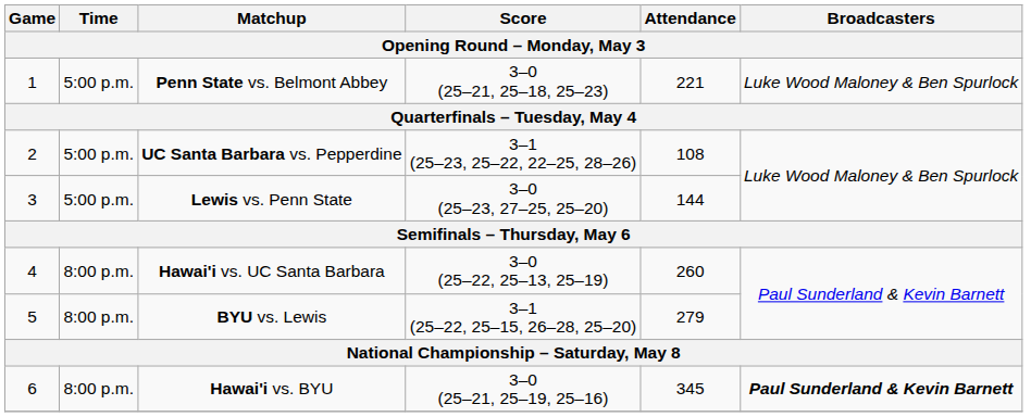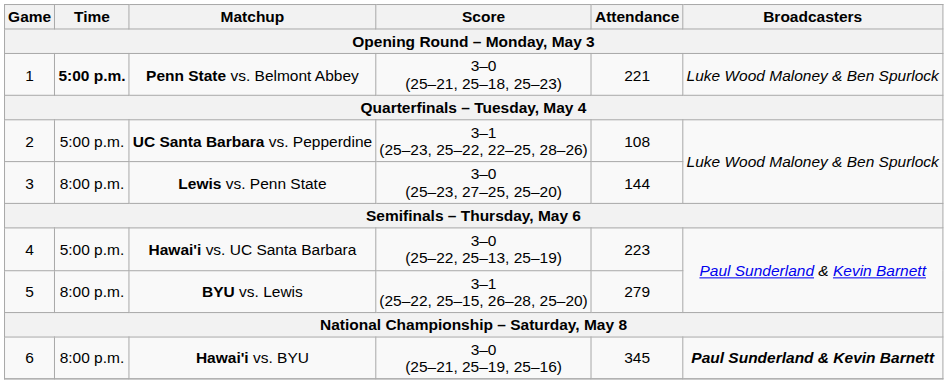Penn State vs. Belmont Abbey | Time: normal -> bold
Lewis vs. Penn State | Time: 5:00 p.m. -> 8:00 p.m.
Hawai'i vs. UC Santa Barbara | Time: 8:00 p.m. -> 5:00 p.m.
Hawai'i vs. UC Santa Barbara | Attendance: 260 -> 223
